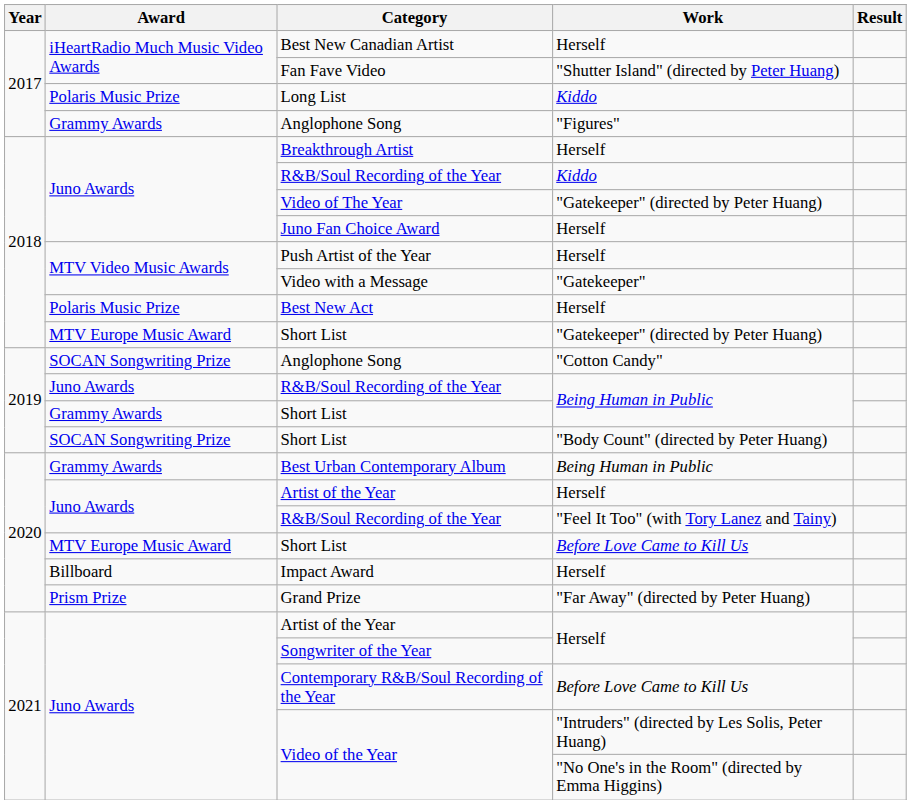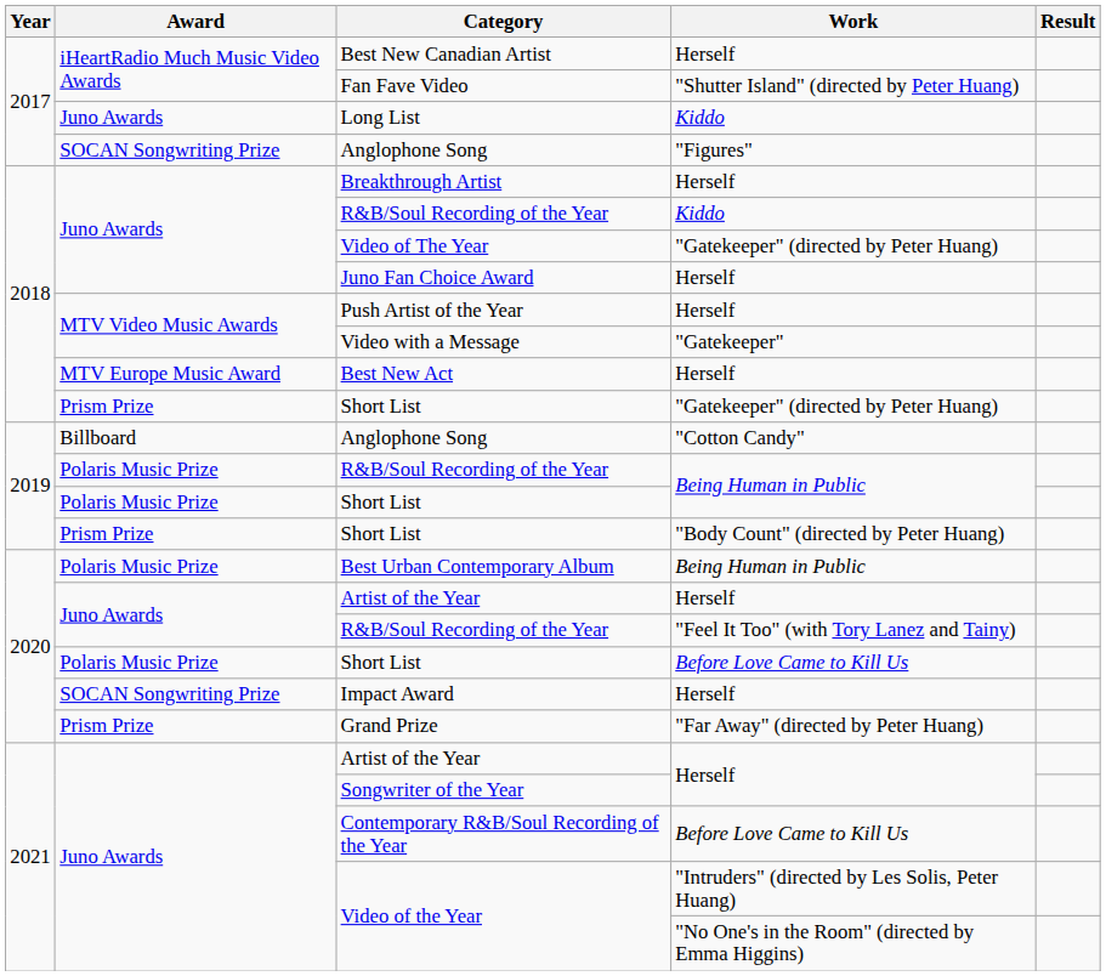Long List | Award: Polaris Music Prize -> Juno Awards
Anglophone Song / "Figures" | Award: Grammy Awards -> SOCAN Songwriting Prize
Best New Act | Award: Polaris Music Prize -> MTV Europe Music Award
Short List / "Gatekeeper" (directed by Peter Huang) | Award: MTV Europe Music Award -> Prism Prize
Anglophone Song / "Cotton Candy" | Award: SOCAN Songwriting Prize -> Billboard
R&B/Soul Recording of the Year / Being Human in Public | Award: Juno Awards -> Polaris Music Prize
Short List / Being Human in Public | Award: Grammy Awards -> Polaris Music Prize
Short List / "Body Count" (directed by Peter Huang) | Award: SOCAN Songwriting Prize -> Prism Prize
Best Urban Contemporary Album | Award: Grammy Awards -> Polaris Music Prize
Short List / Before Love Came to Kill Us | Award: MTV Europe Music Award -> Polaris Music Prize
Impact Award | Award: Billboard -> SOCAN Songwriting Prize
